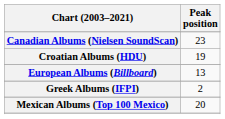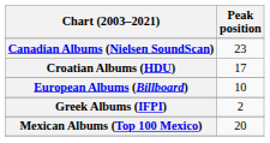Croatian Albums (HDU) | Peak position: 19 -> 17
European Albums (Billboard) | Peak position: 13 -> 10
